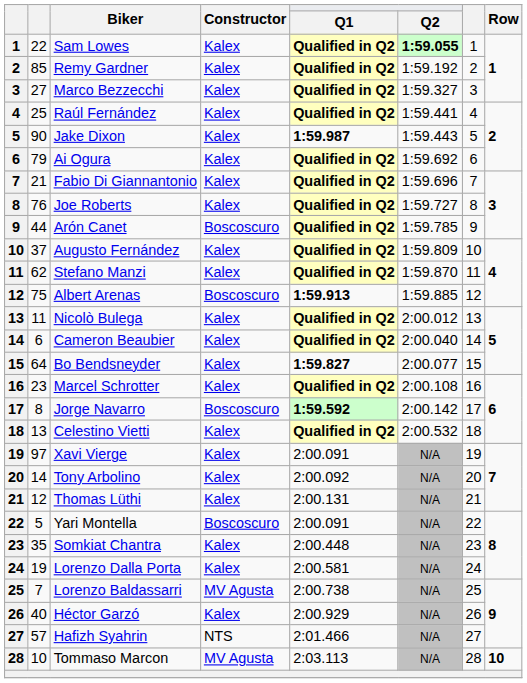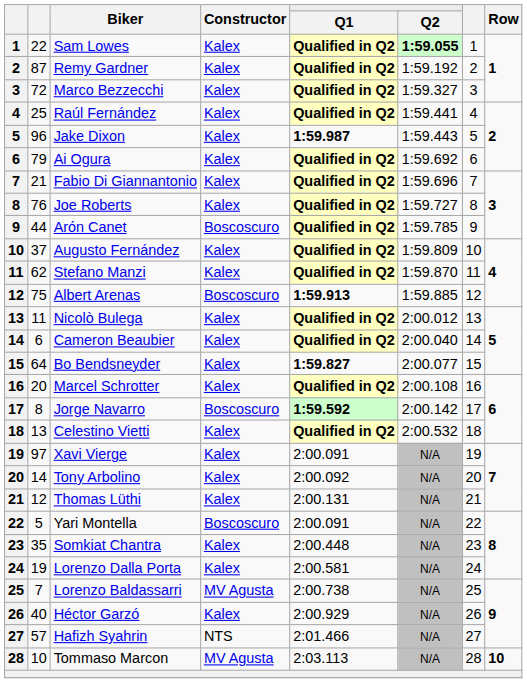Remy Gardner | column 2: 85 -> 87
Marco Bezzecchi | column 2: 27 -> 72
Jake Dixon | column 2: 90 -> 96
Marcel Schrotter | column 2: 23 -> 20
